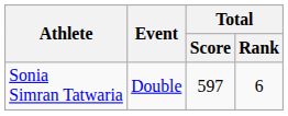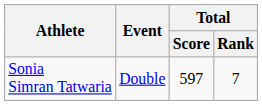Sonia Simran Tatwaria | Total / Rank: 6 -> 7
